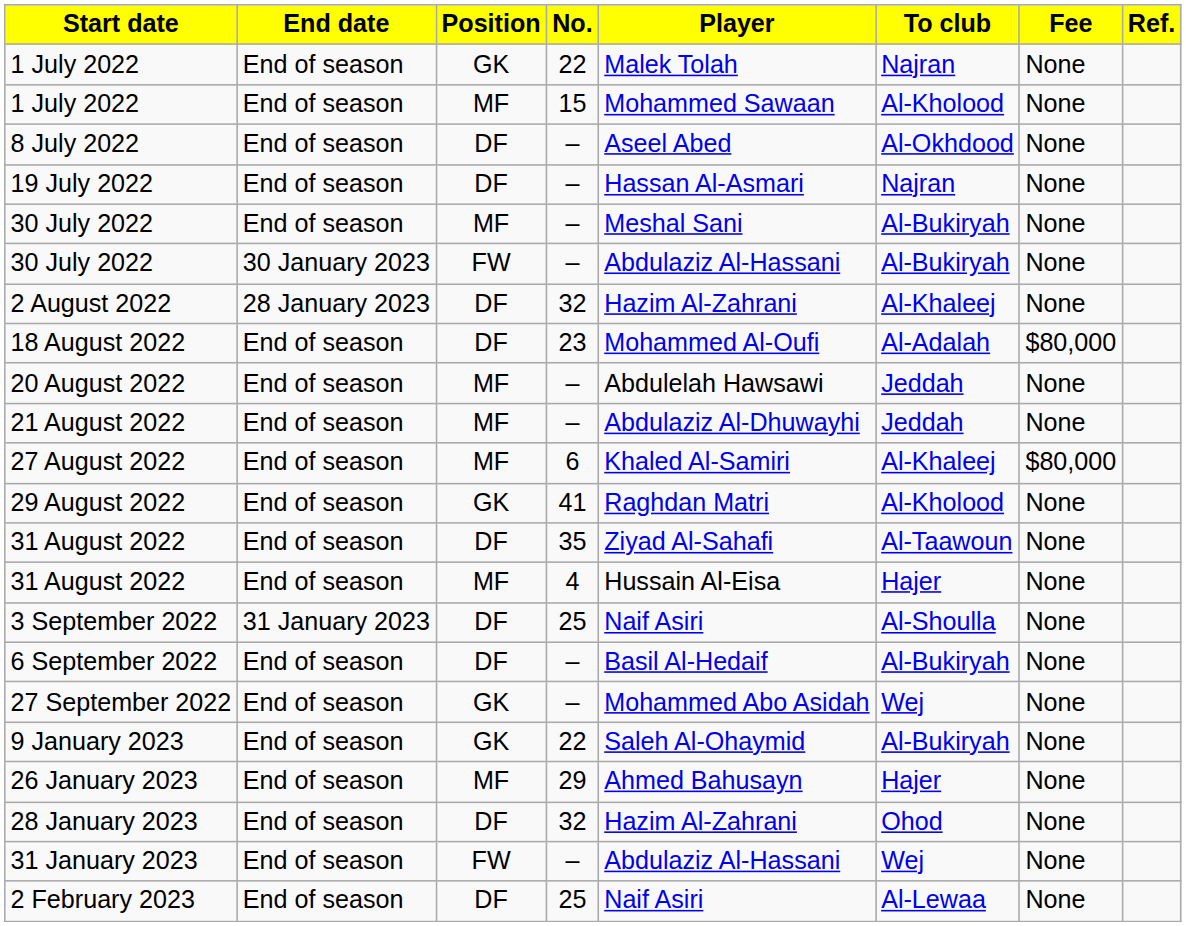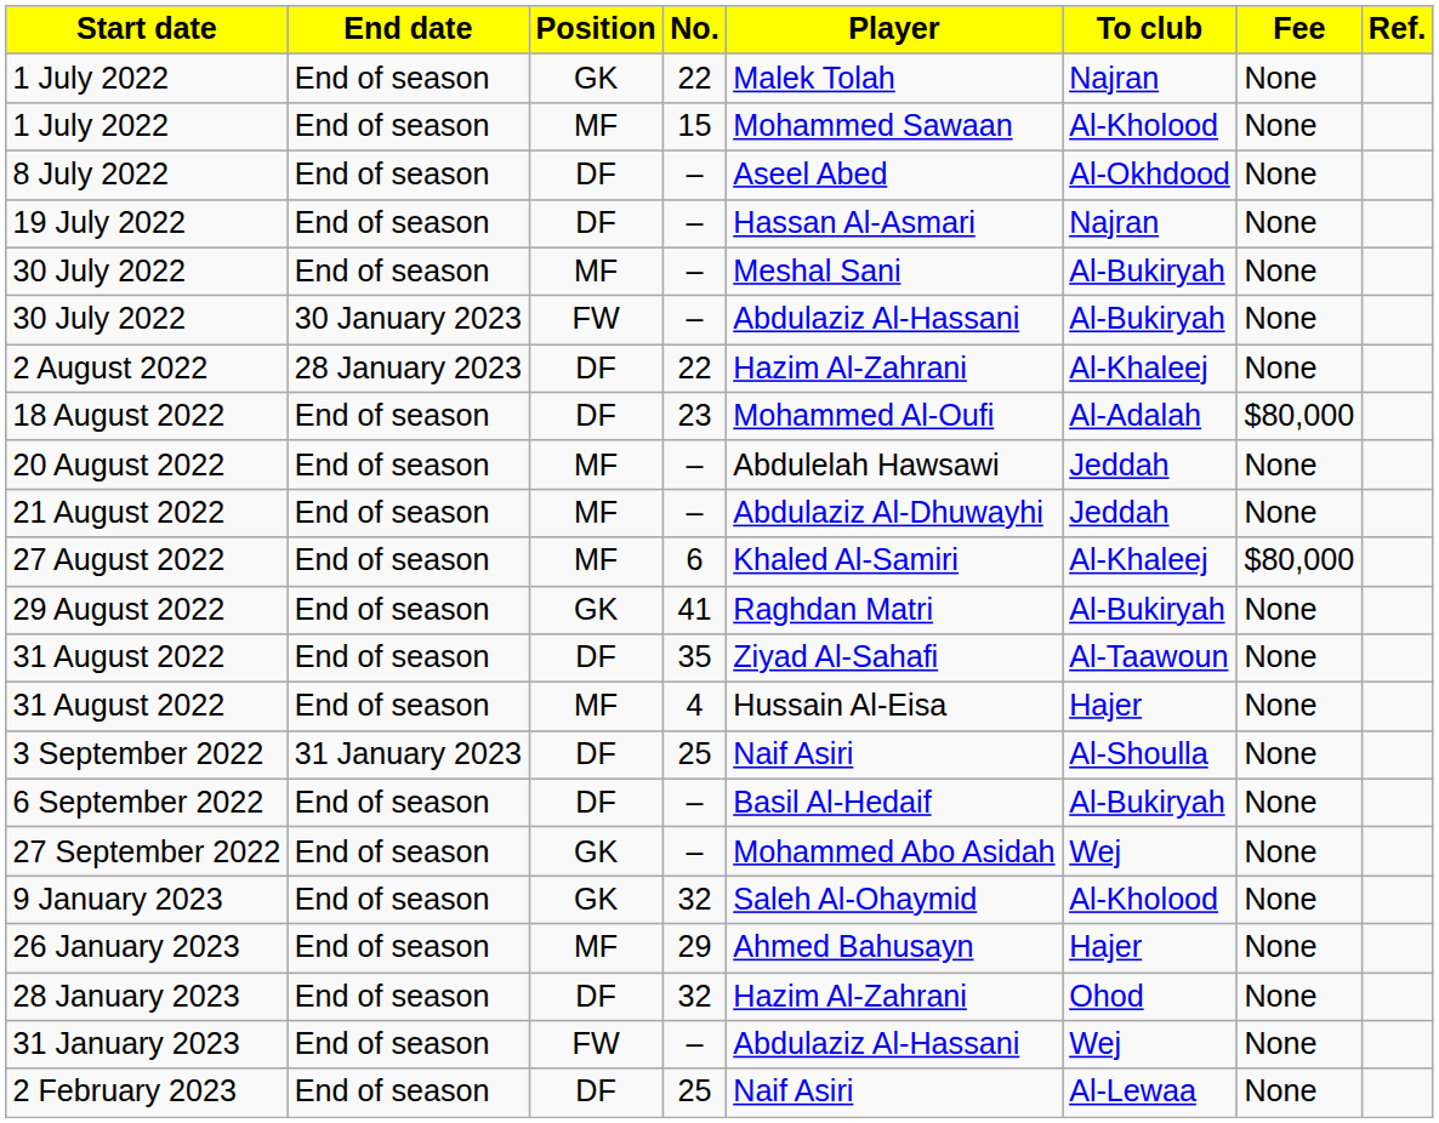2 August 2022 | No.: 32 -> 22
29 August 2022 | To club: Al-Kholood -> Al-Bukiryah
9 January 2023 | No.: 22 -> 32
9 January 2023 | To club: Al-Bukiryah -> Al-Kholood
